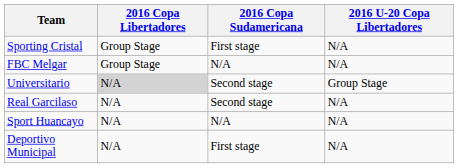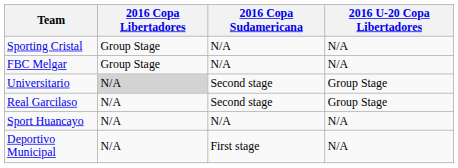Sporting Cristal | 2016 Copa Sudamericana: First stage -> N/A
Real Garcilaso | 2016 U-20 Copa Libertadores: N/A -> Group Stage
